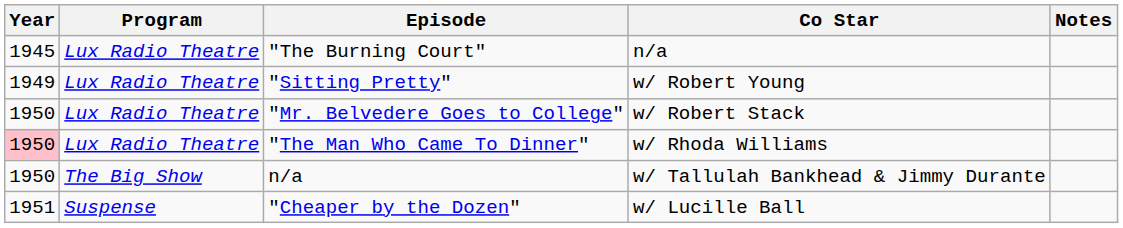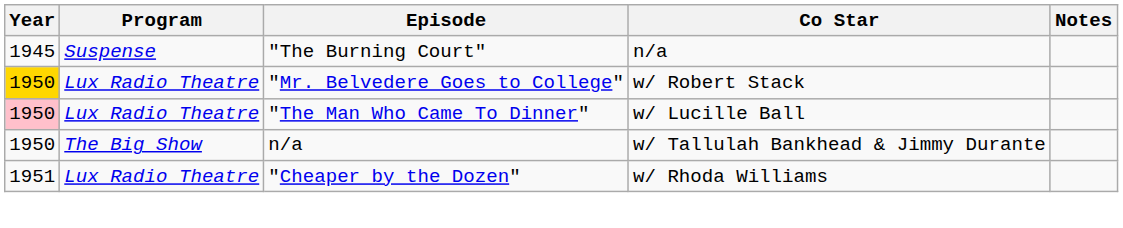"The Burning Court" | Program: Lux Radio Theatre -> Suspense
- row: 1949 | Lux Radio Theatre | "Sitting Pretty" | w/ Robert Young
"Mr. Belvedere Goes to College" | Year: no background -> gold background
"The Man Who Came To Dinner" | Co Star: w/ Rhoda Williams -> w/ Lucille Ball
"Cheaper by the Dozen" | Program: Suspense -> Lux Radio Theatre
"Cheaper by the Dozen" | Co Star: w/ Lucille Ball -> w/ Rhoda Williams
